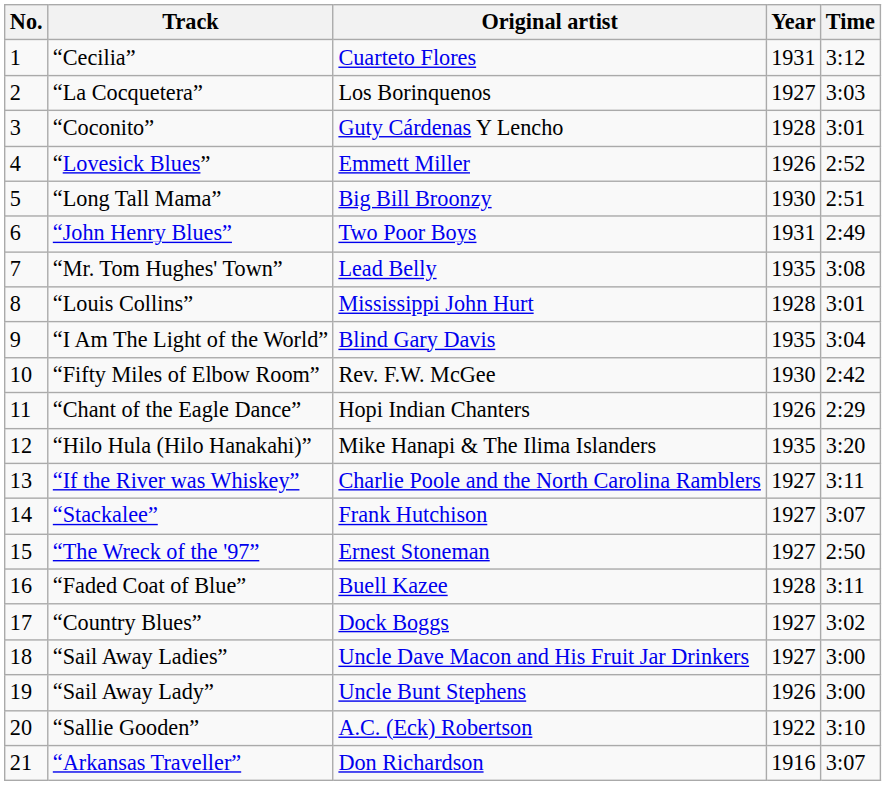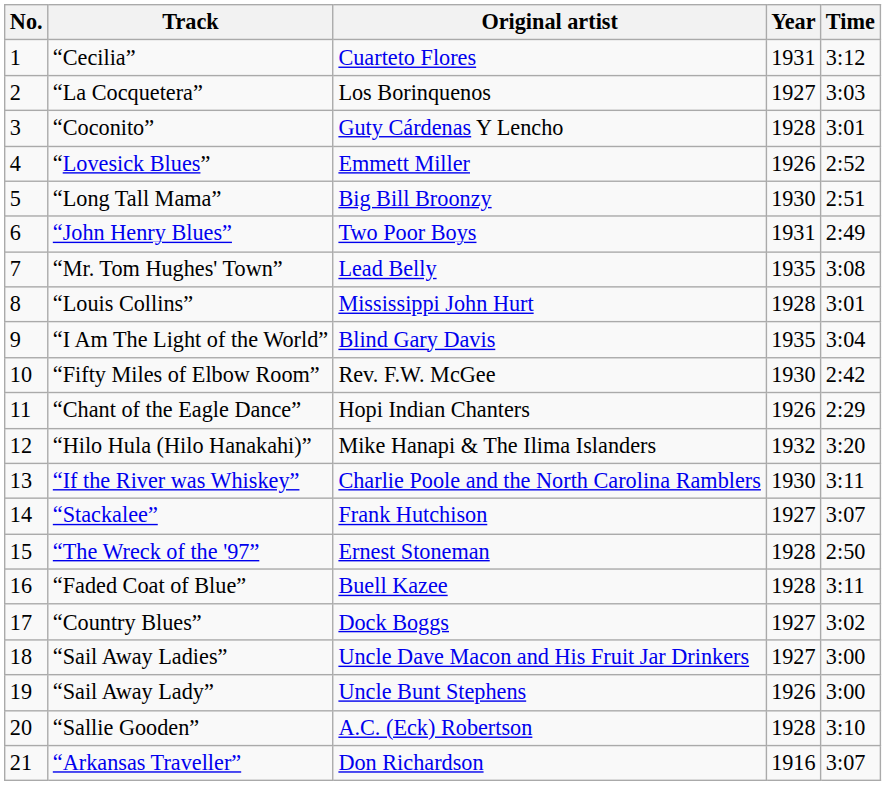“Hilo Hula (Hilo Hanakahi)” | Year: 1935 -> 1932
“If the River was Whiskey” | Year: 1927 -> 1930
“The Wreck of the '97” | Year: 1927 -> 1928
“Sallie Gooden” | Year: 1922 -> 1928
